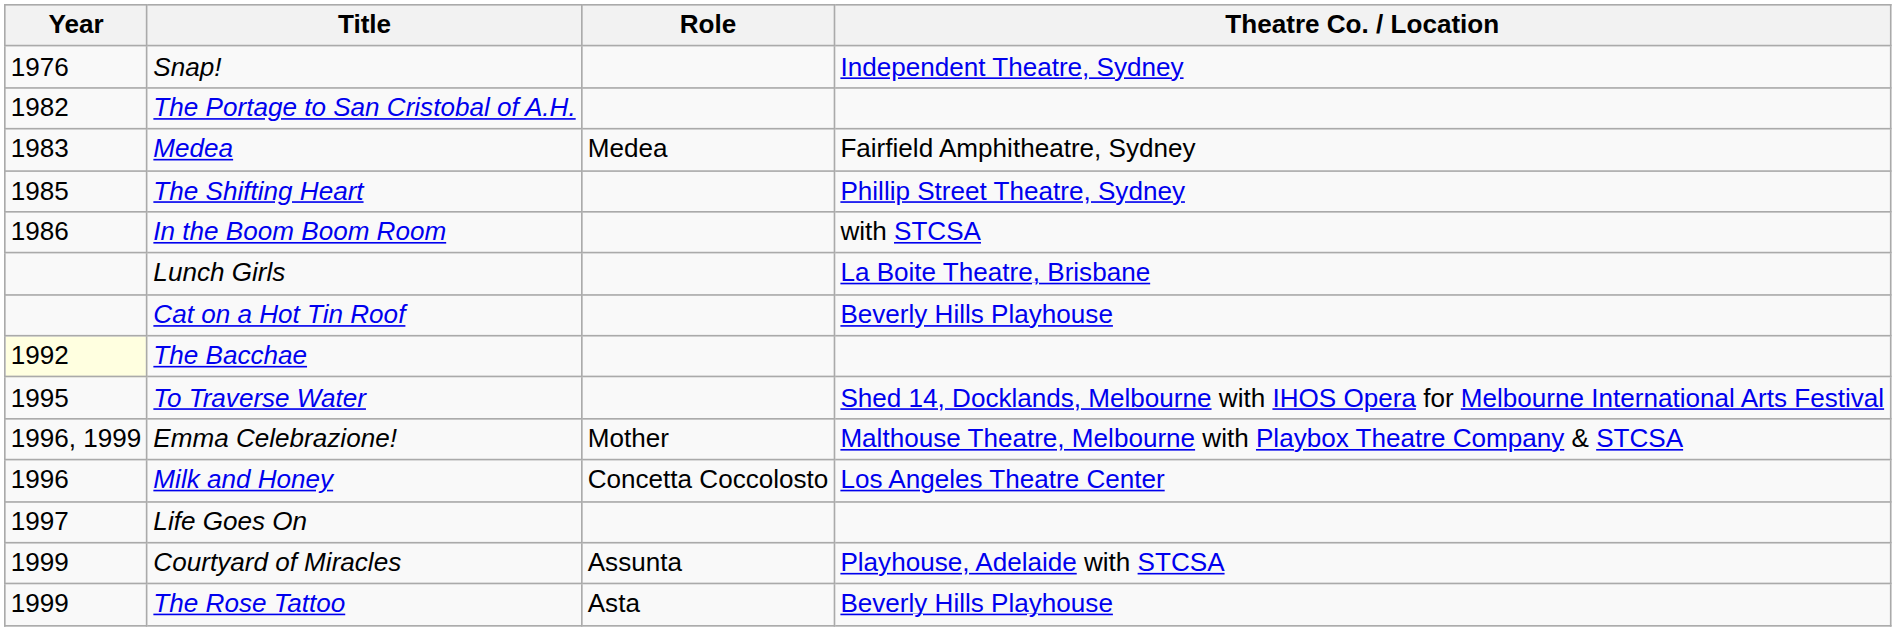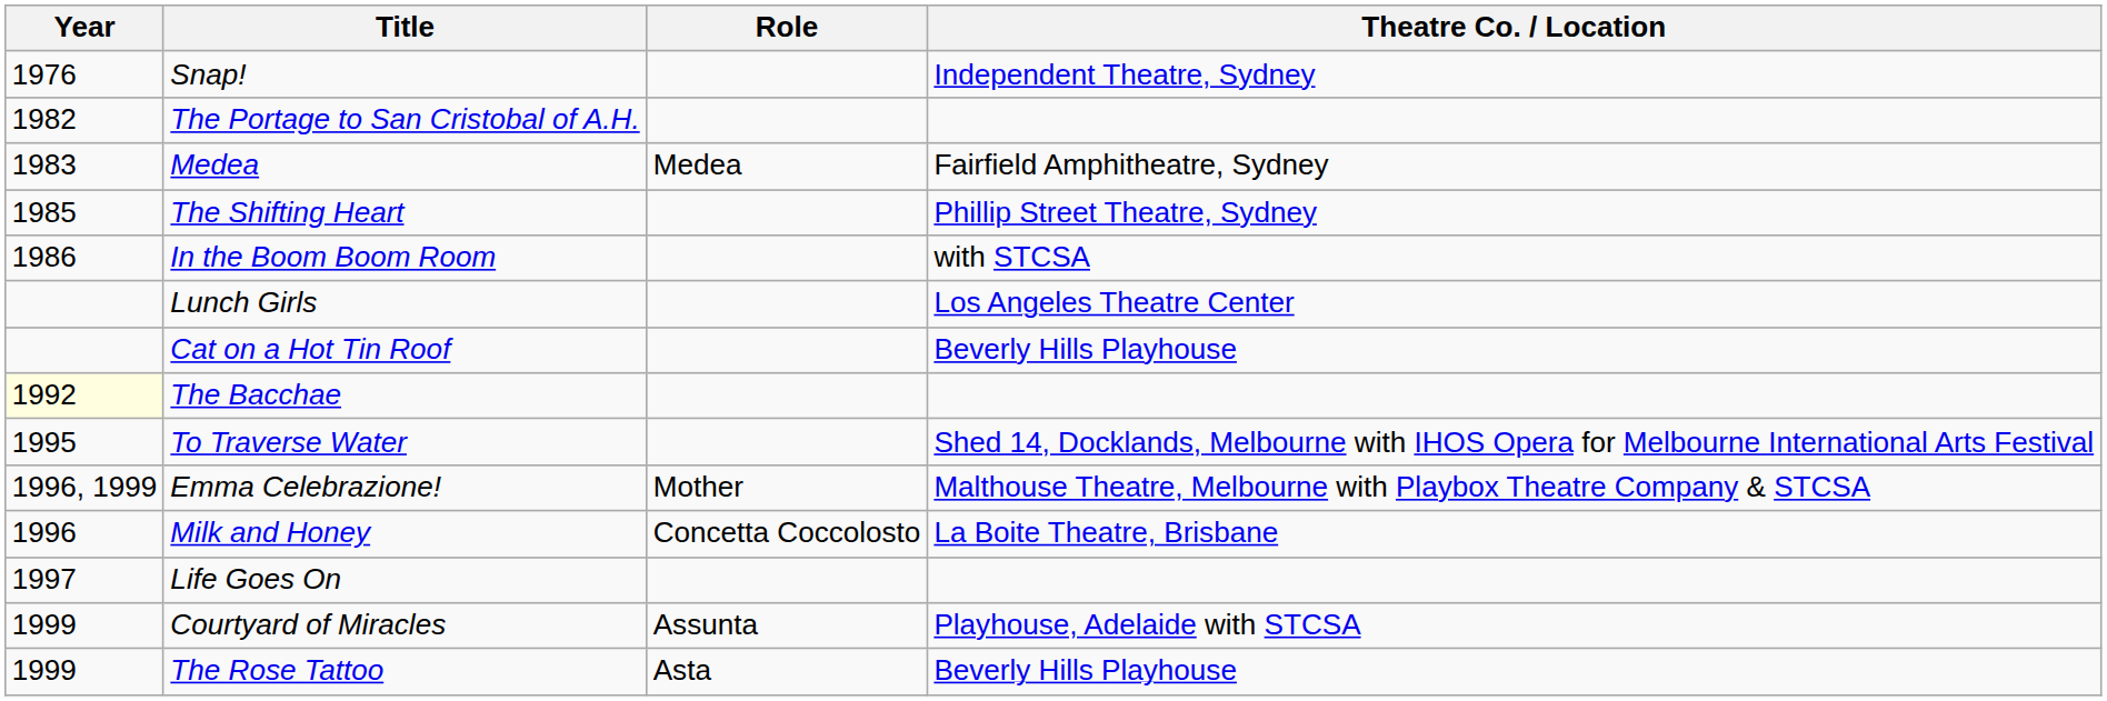Lunch Girls | Theatre Co. / Location: La Boite Theatre, Brisbane -> Los Angeles Theatre Center
Milk and Honey | Theatre Co. / Location: Los Angeles Theatre Center -> La Boite Theatre, Brisbane
